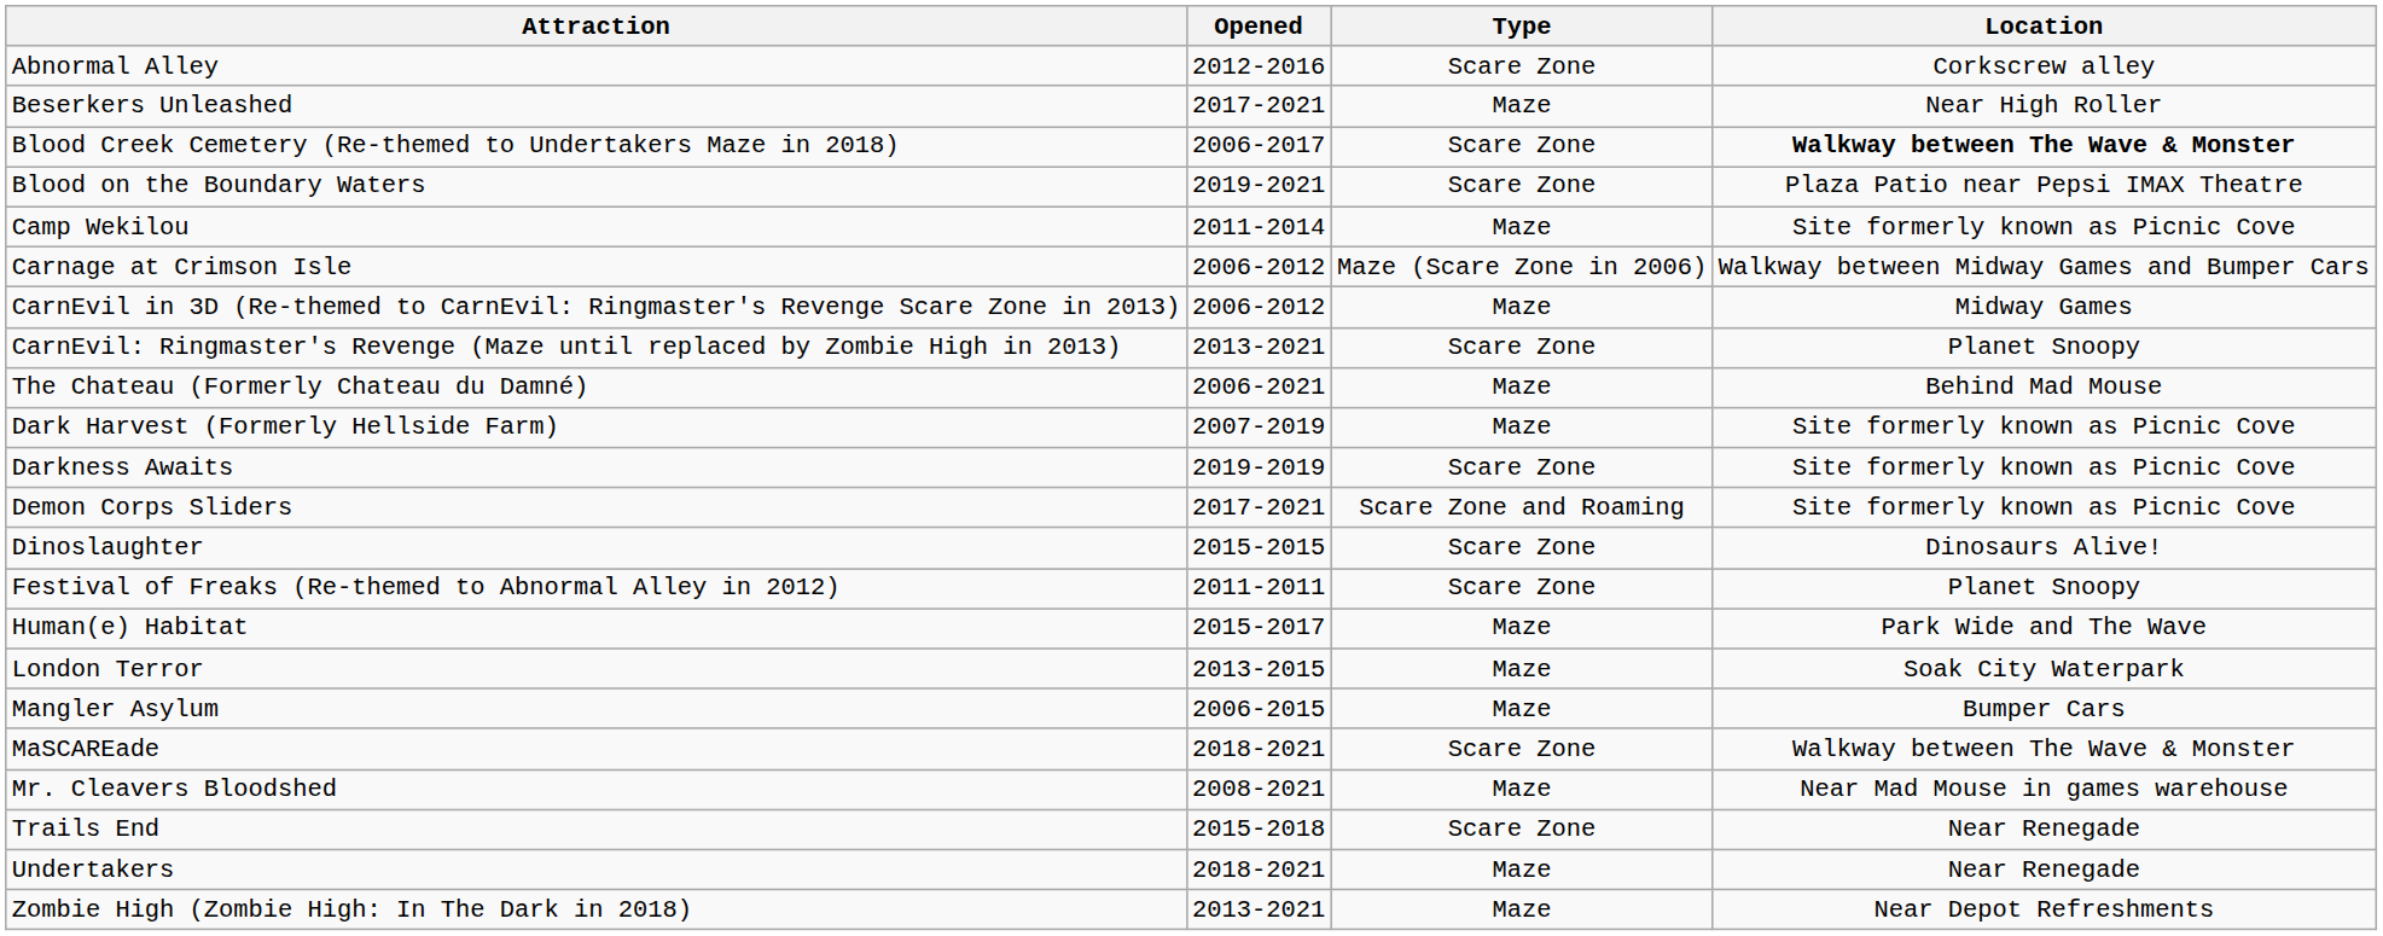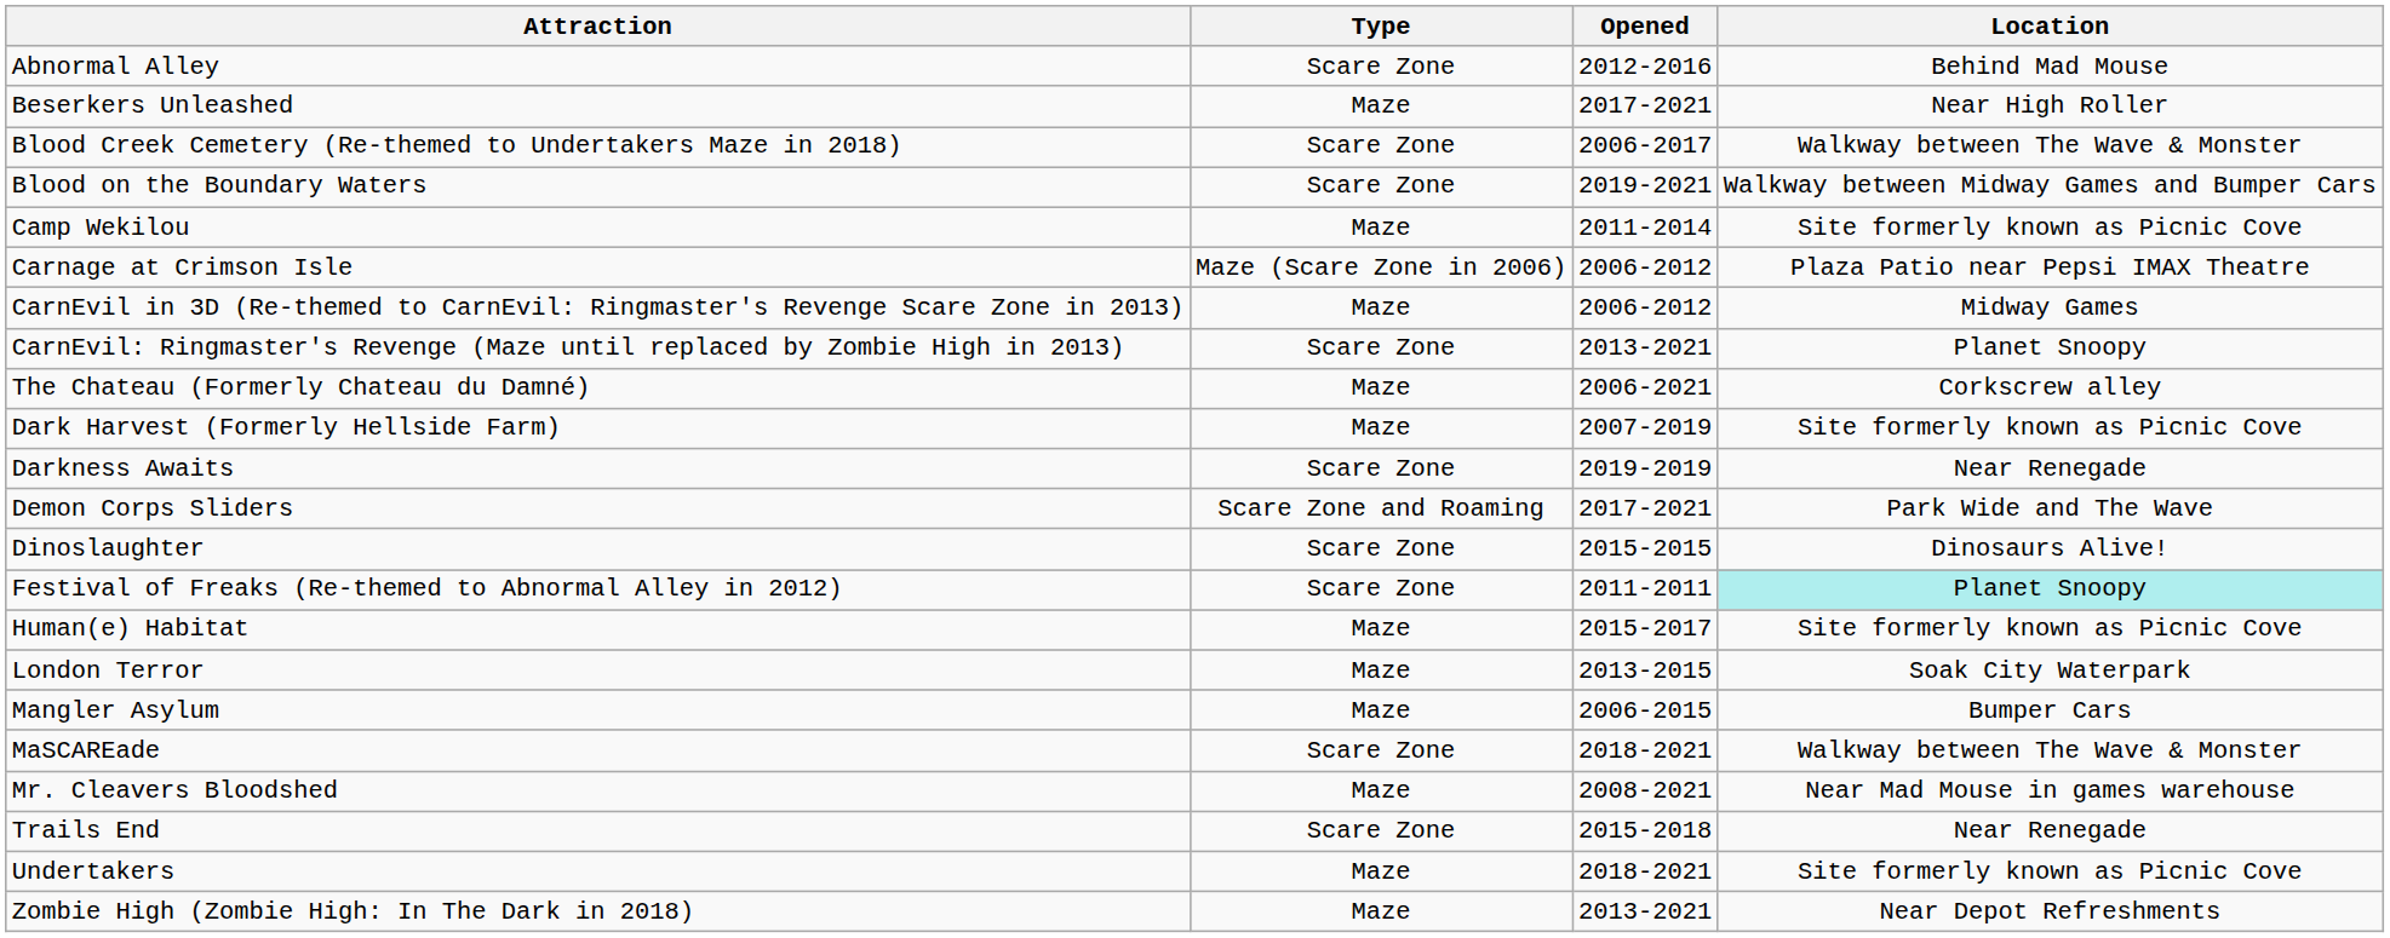columns swapped: Type <-> Opened
Abnormal Alley | Location: Corkscrew alley -> Behind Mad Mouse
Blood Creek Cemetery (Re-themed to Undertakers Maze in 2018) | Location: bold -> normal
Blood on the Boundary Waters | Location: Plaza Patio near Pepsi IMAX Theatre -> Walkway between Midway Games and Bumper Cars
Carnage at Crimson Isle | Location: Walkway between Midway Games and Bumper Cars -> Plaza Patio near Pepsi IMAX Theatre
The Chateau (Formerly Chateau du Damné) | Location: Behind Mad Mouse -> Corkscrew alley
Darkness Awaits | Location: Site formerly known as Picnic Cove -> Near Renegade
Demon Corps Sliders | Location: Site formerly known as Picnic Cove -> Park Wide and The Wave
Festival of Freaks (Re-themed to Abnormal Alley in 2012) | Location: no background -> paleturquoise background
Human(e) Habitat | Location: Park Wide and The Wave -> Site formerly known as Picnic Cove
Undertakers | Location: Near Renegade -> Site formerly known as Picnic Cove
